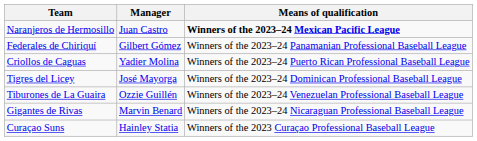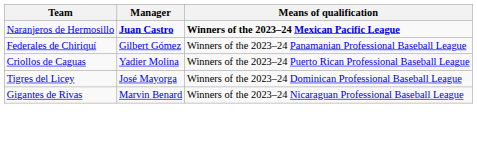Naranjeros de Hermosillo | Manager: normal -> bold
- row: Tiburones de La Guaira | Ozzie Guillén | Winners of the 2023–24 Venezuelan Professional Baseball League
- row: Curaçao Suns | Hainley Statia | Winners of the 2023 Curaçao Professional Baseball League
